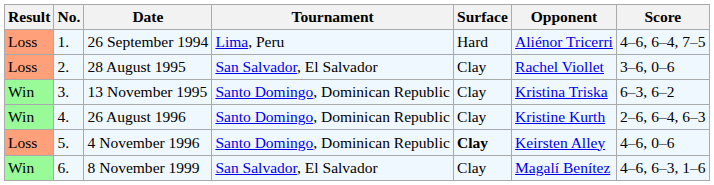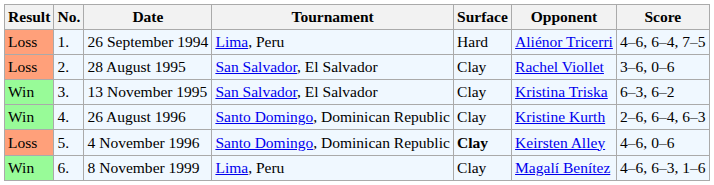13 November 1995 | Tournament: Santo Domingo, Dominican Republic -> San Salvador, El Salvador
8 November 1999 | Tournament: San Salvador, El Salvador -> Lima, Peru
